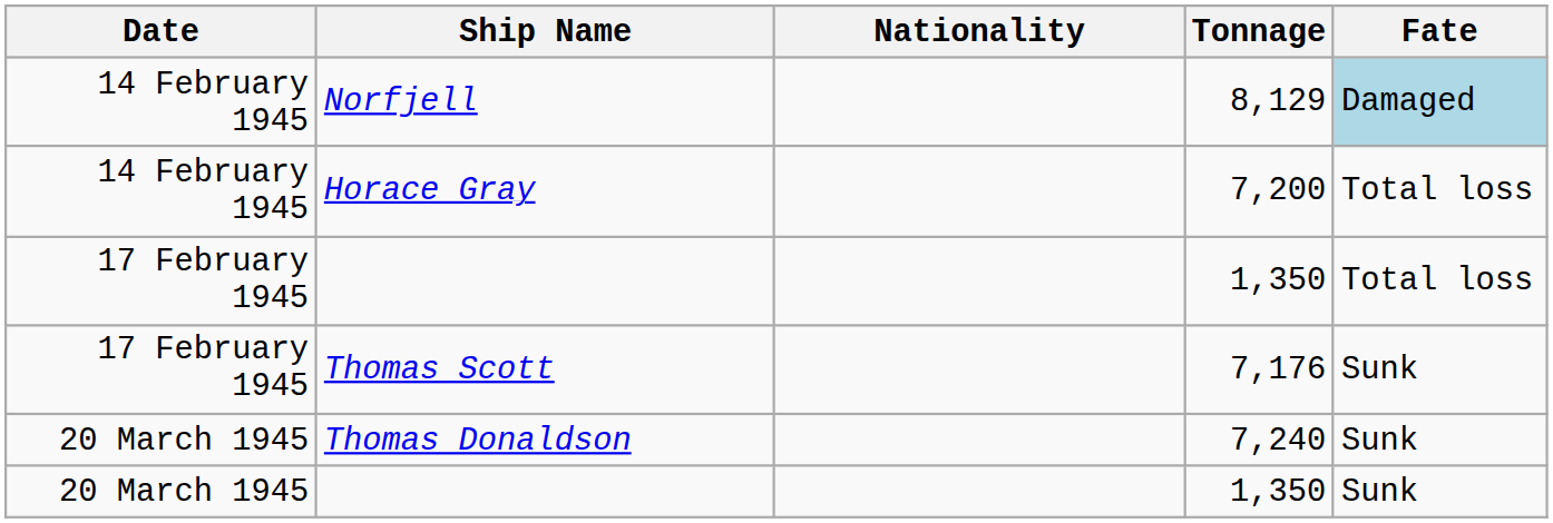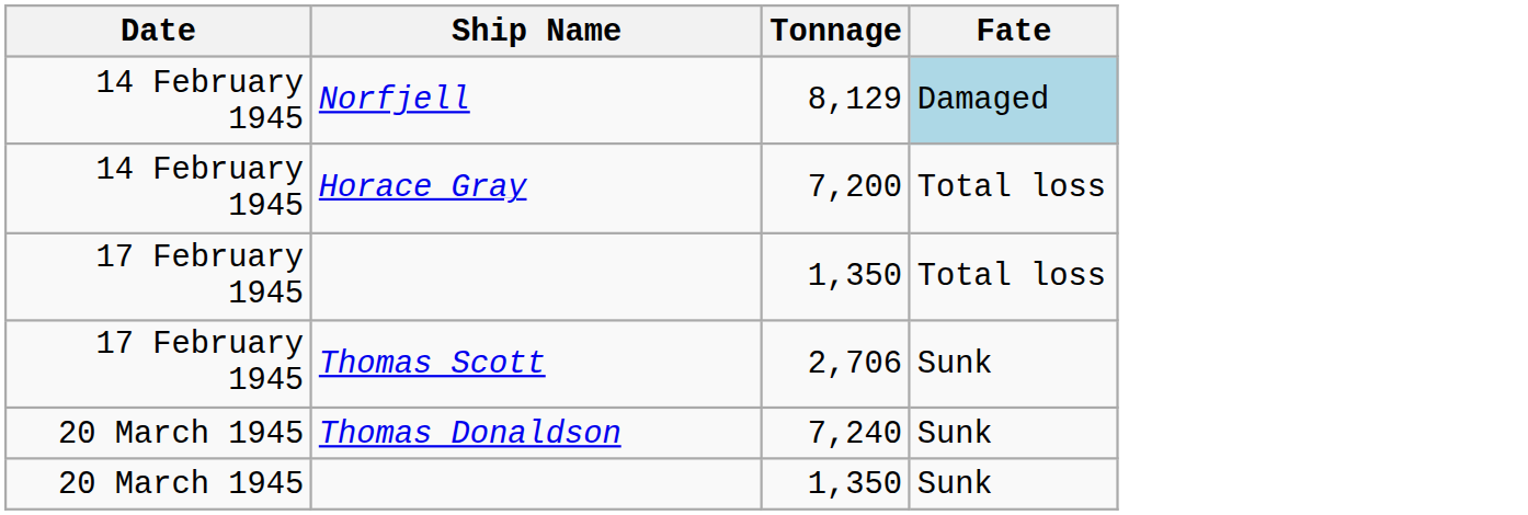- column: Nationality
Thomas Scott | Tonnage: 7,176 -> 2,706
